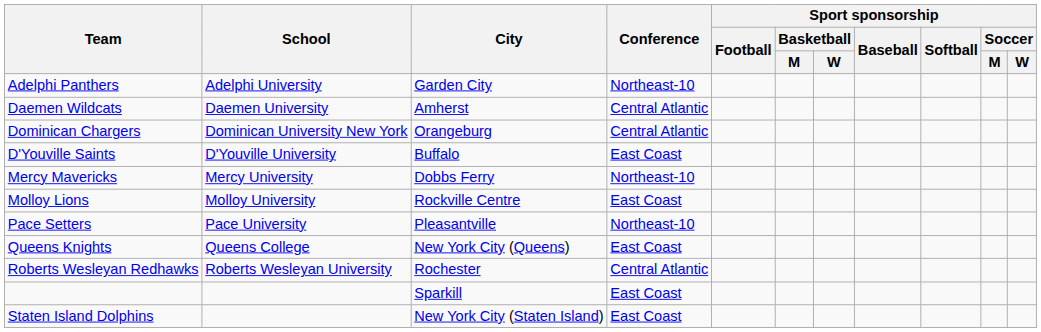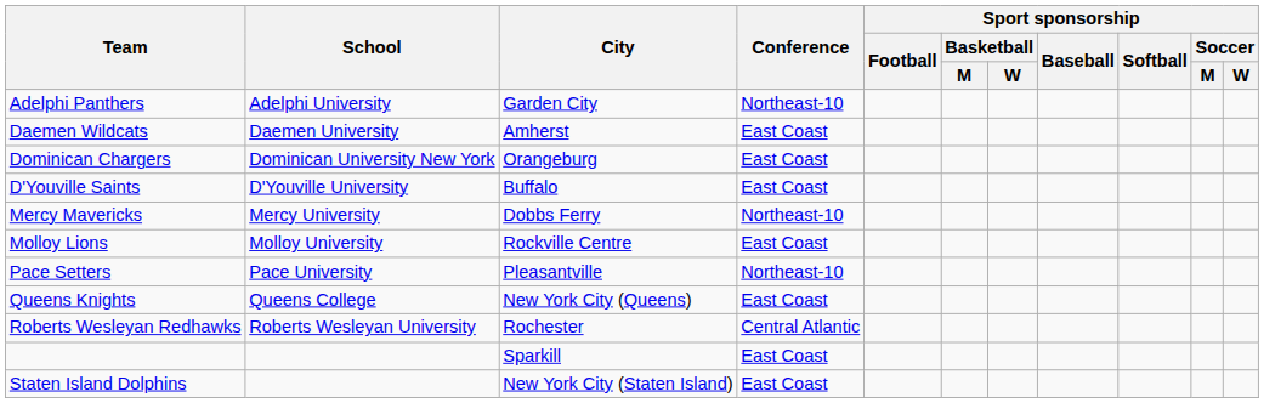Daemen Wildcats | Conference: Central Atlantic -> East Coast
Dominican Chargers | Conference: Central Atlantic -> East Coast
